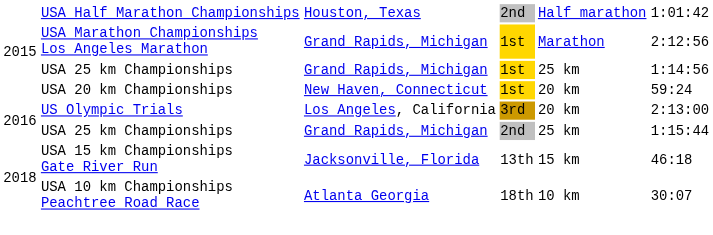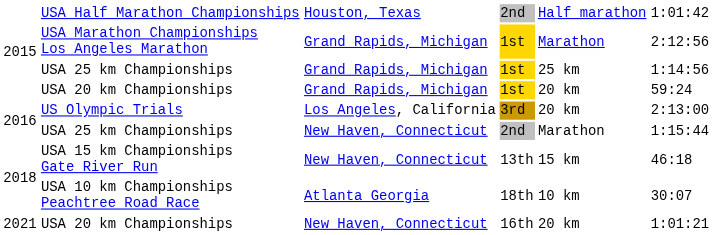USA 20 km Championships / 1st | column 3: New Haven, Connecticut -> Grand Rapids, Michigan
USA 25 km Championships / 2nd | column 3: Grand Rapids, Michigan -> New Haven, Connecticut
USA 25 km Championships / 2nd | column 5: 25 km -> Marathon
USA 15 km Championships Gate River Run | column 3: Jacksonville, Florida -> New Haven, Connecticut
+ row: 2021 | USA 20 km Championships | New Haven, Connecticut | 16th | 20 km | 1:01:21
